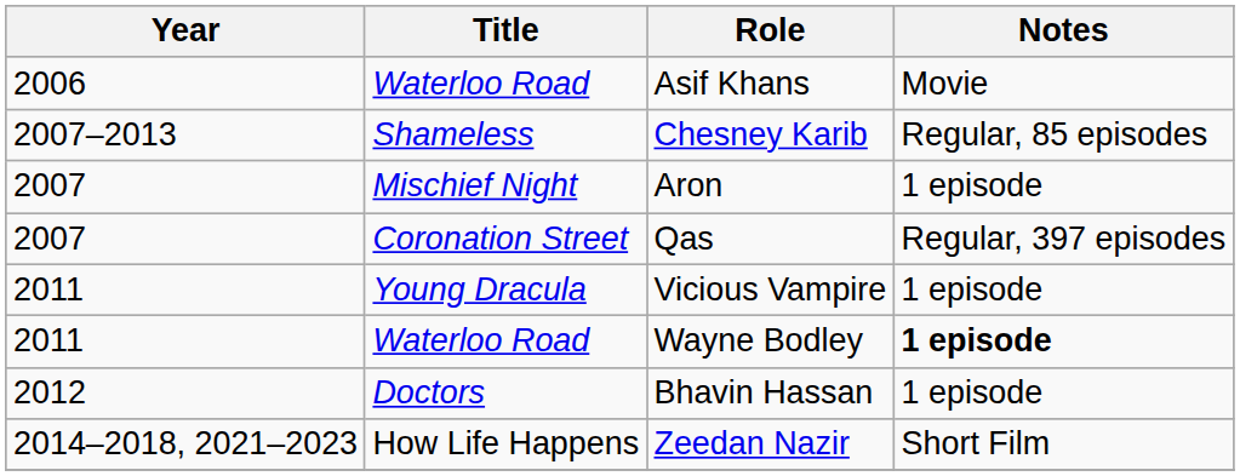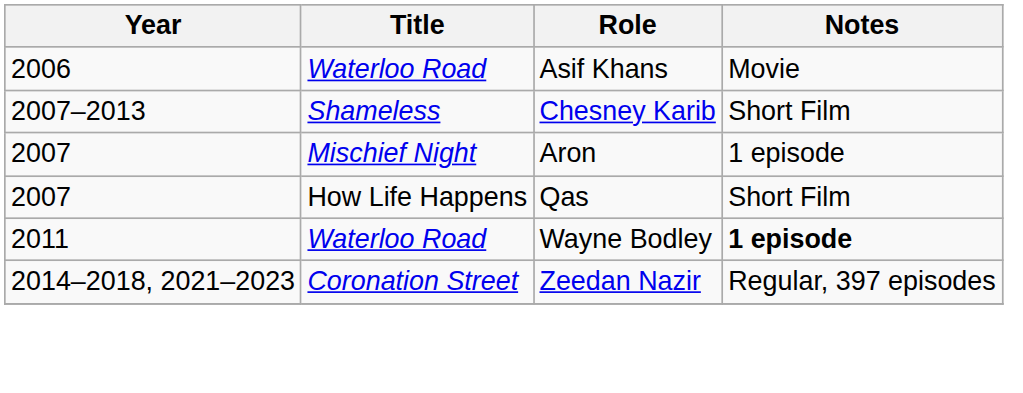Chesney Karib | Notes: Regular, 85 episodes -> Short Film
Qas | Title: Coronation Street -> How Life Happens
Qas | Notes: Regular, 397 episodes -> Short Film
- row: 2011 | Young Dracula | Vicious Vampire | 1 episode
- row: 2012 | Doctors | Bhavin Hassan | 1 episode
Zeedan Nazir | Title: How Life Happens -> Coronation Street
Zeedan Nazir | Notes: Short Film -> Regular, 397 episodes
